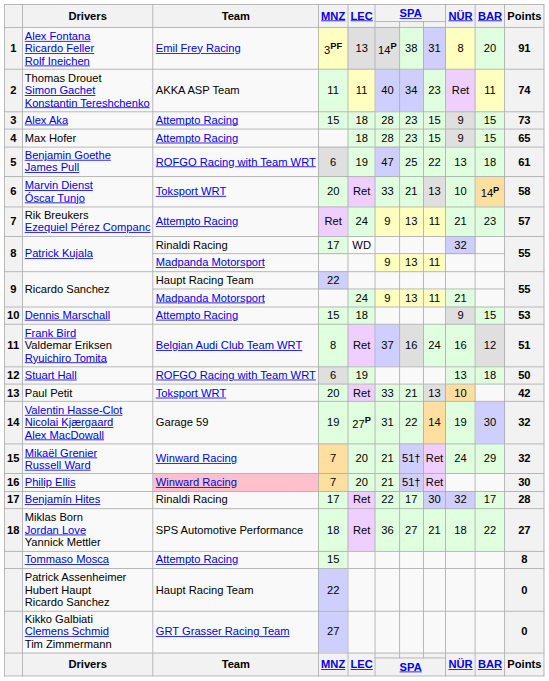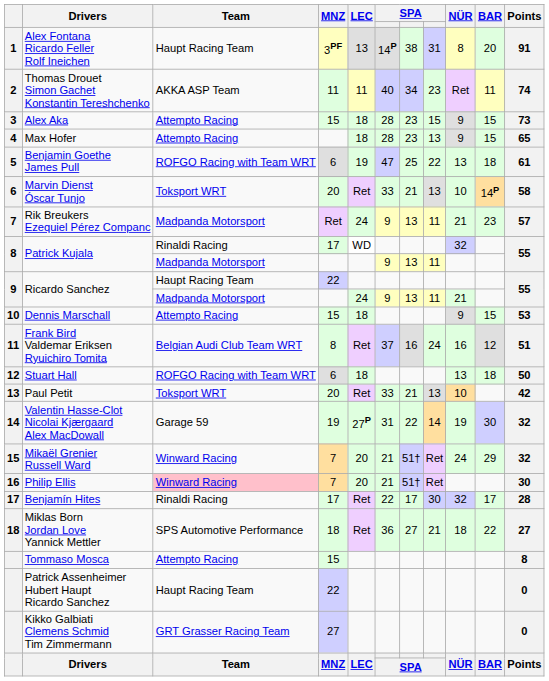Alex Fontana Ricardo Feller Rolf Ineichen | Team: Emil Frey Racing -> Haupt Racing Team
Max Hofer | column 8: 15 -> 13
Rik Breukers Ezequiel Pérez Companc | Team: Attempto Racing -> Madpanda Motorsport
Stuart Hall | LEC: 19 -> 18
